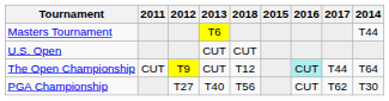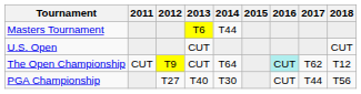columns swapped: 2014 <-> 2018
The Open Championship | 2017: T44 -> T62
PGA Championship | 2017: T62 -> T44
